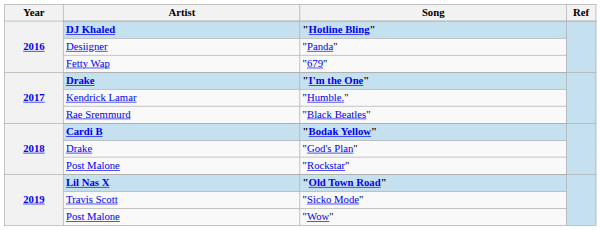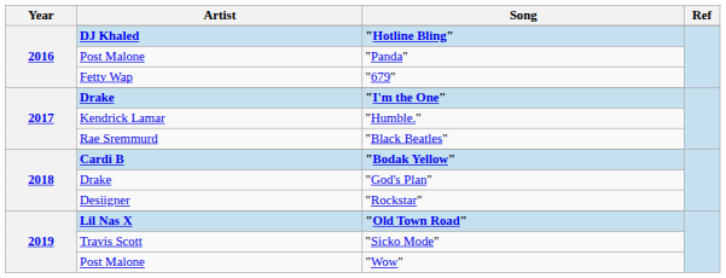"Panda" | Artist: Desiigner -> Post Malone
"Rockstar" | Artist: Post Malone -> Desiigner
